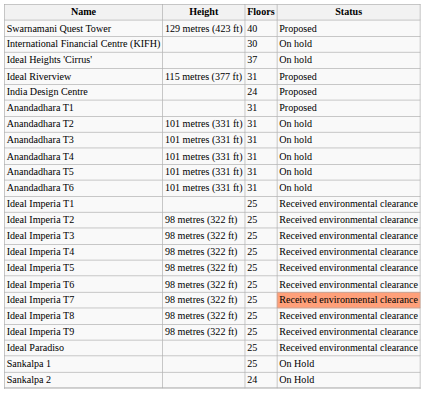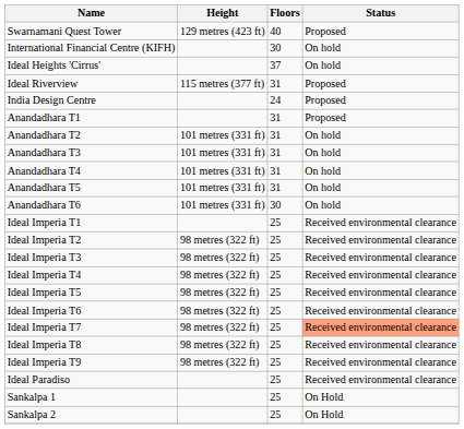Anandadhara T6 | Floors: 31 -> 30
Sankalpa 2 | Floors: 24 -> 25
